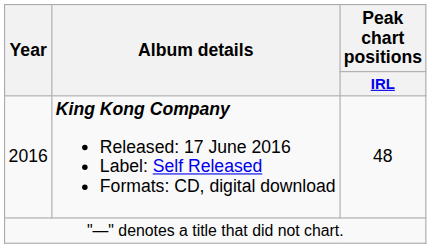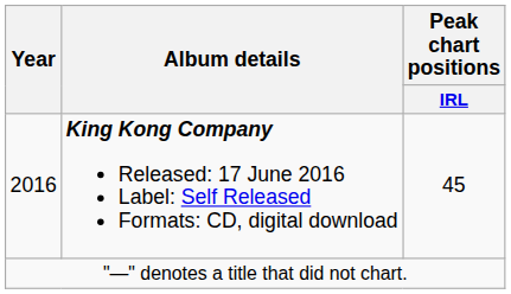2016 | Peak chart positions / IRL: 48 -> 45
